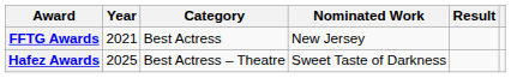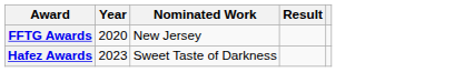- column: Category | Best Actress | Best Actress – Theatre
FFTG Awards | Year: 2021 -> 2020
Hafez Awards | Year: 2025 -> 2023
